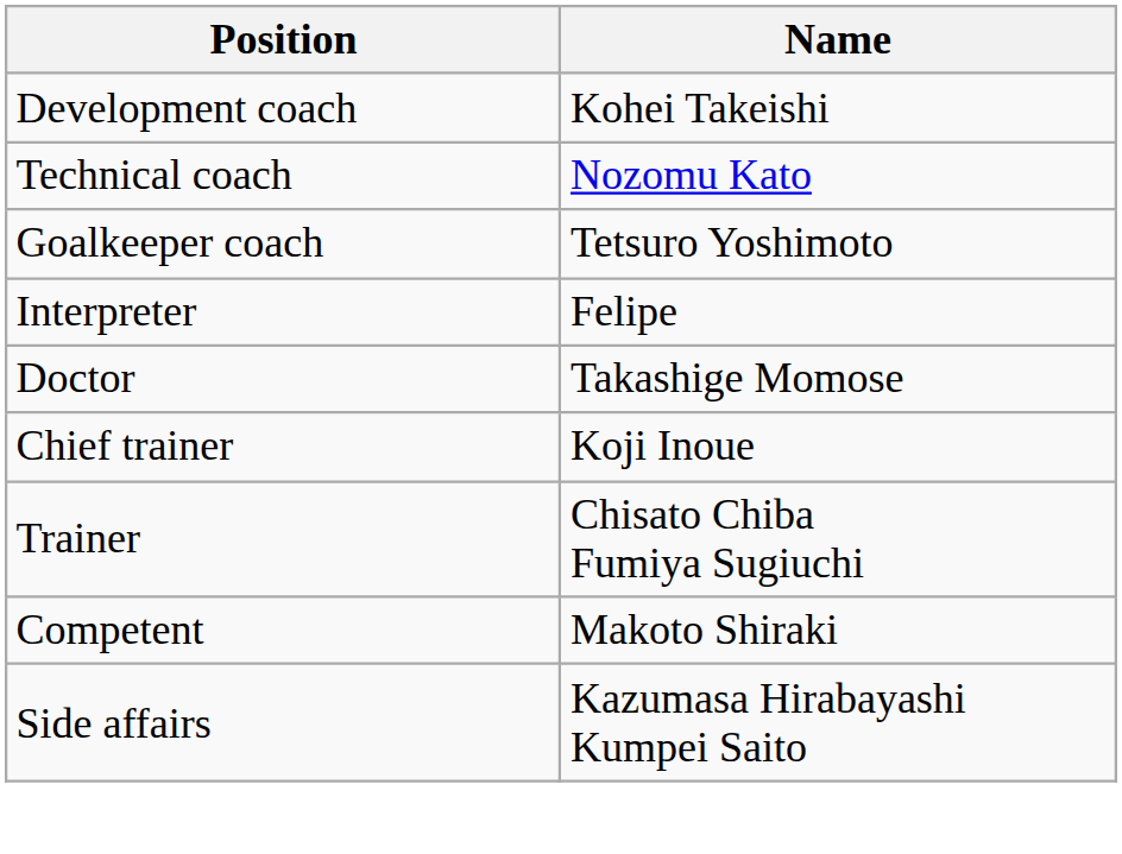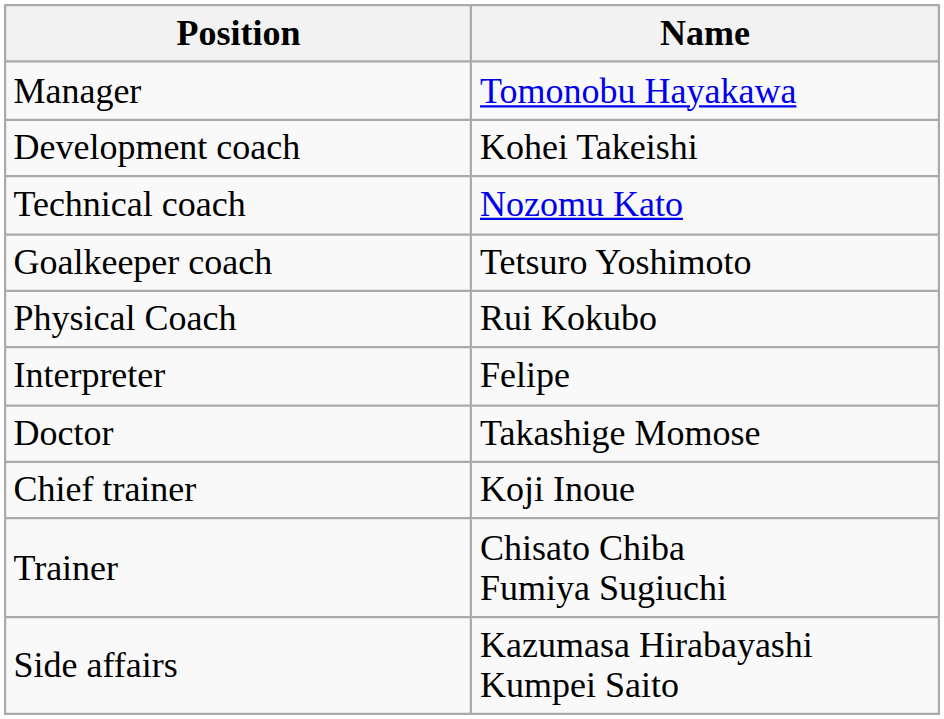+ row: Manager | Tomonobu Hayakawa
+ row: Physical Coach | Rui Kokubo
- row: Competent | Makoto Shiraki
